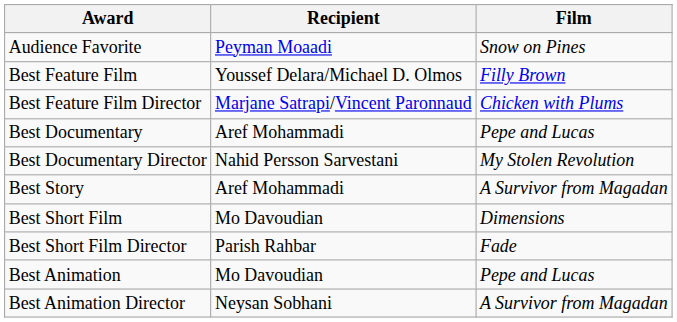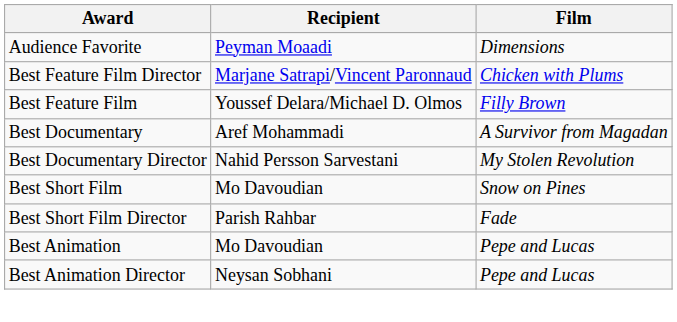Audience Favorite | Film: Snow on Pines -> Dimensions
rows swapped: Best Feature Film <-> Best Feature Film Director
Best Documentary | Film: Pepe and Lucas -> A Survivor from Magadan
- row: Best Story | Aref Mohammadi | A Survivor from Magadan
Best Short Film | Film: Dimensions -> Snow on Pines
Best Animation Director | Film: A Survivor from Magadan -> Pepe and Lucas
